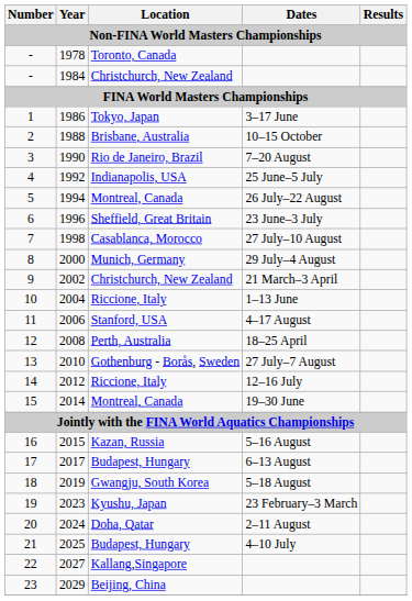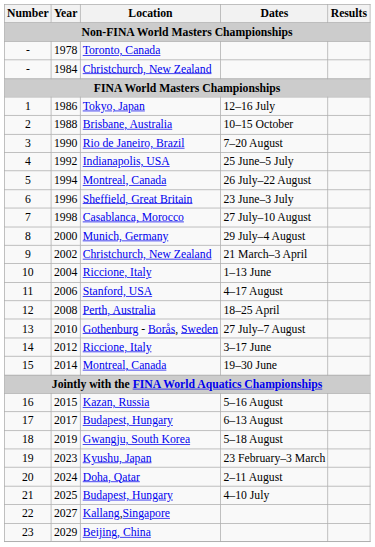1986 | Dates: 3–17 June -> 12–16 July
2012 | Dates: 12–16 July -> 3–17 June
